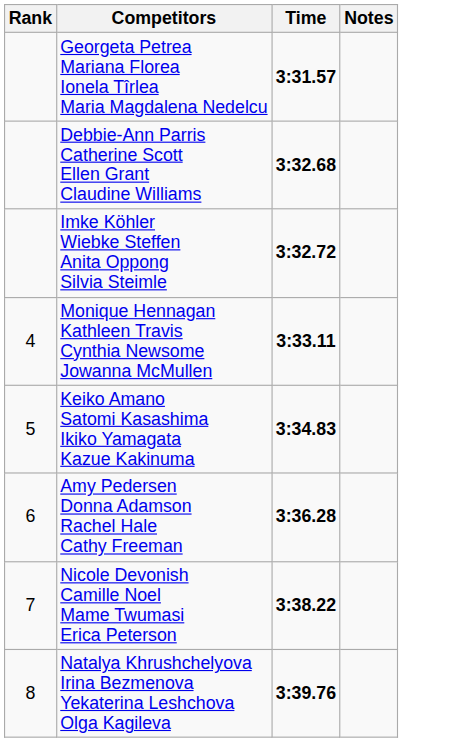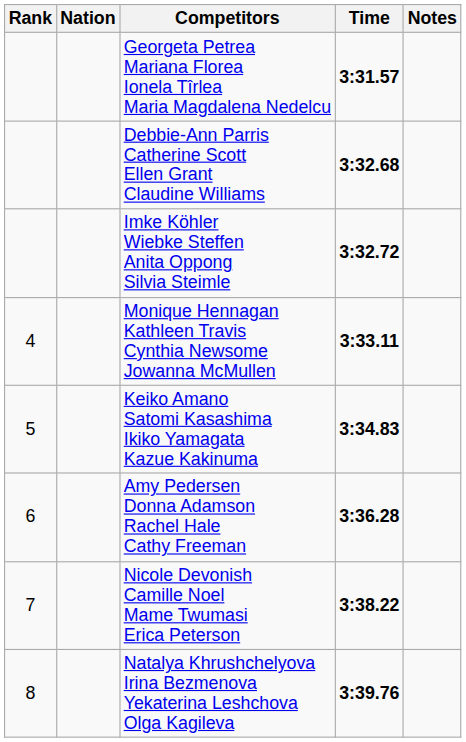+ column: Nation
